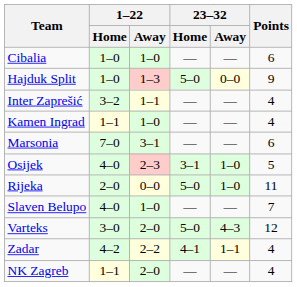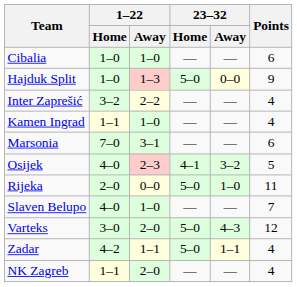Inter Zaprešić | 1–22 / Away: 1–1 -> 2–2
Osijek | 23–32 / Home: 3–1 -> 4–1
Osijek | 23–32 / Away: 1–0 -> 3–2
Zadar | 1–22 / Away: 2–2 -> 1–1
Zadar | 23–32 / Home: 4–1 -> 5–0
